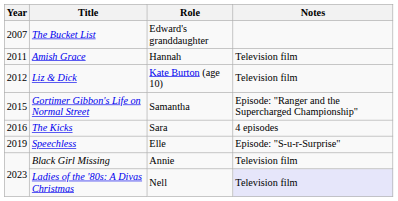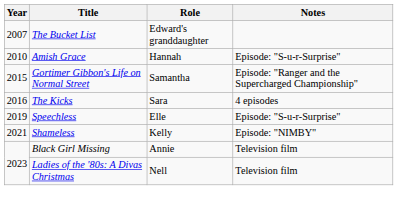Amish Grace | Year: 2011 -> 2010
Amish Grace | Notes: Television film -> Episode: "S-u-r-Surprise"
- row: 2012 | Liz & Dick | Kate Burton (age 10) | Television film
+ row: 2021 | Shameless | Kelly | Episode: "NIMBY"
Ladies of the '80s: A Divas Christmas | Notes: lavender background -> no background
